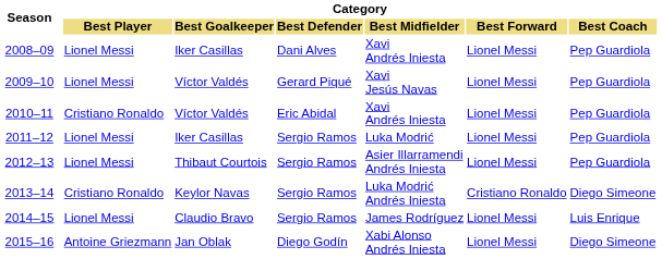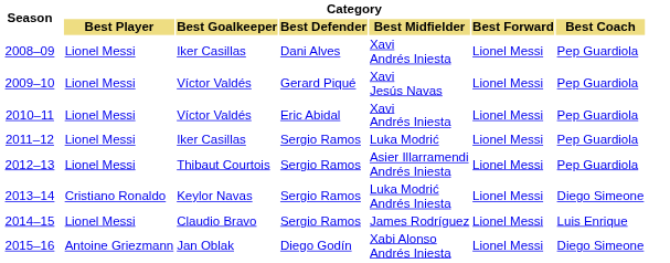2010–11 | Category / Best Player: Cristiano Ronaldo -> Lionel Messi
2013–14 | Category / Best Forward: Cristiano Ronaldo -> Lionel Messi
